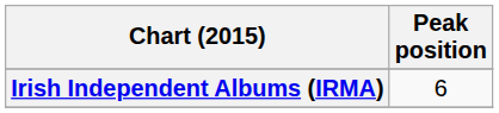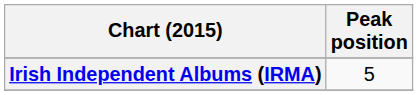Irish Independent Albums (IRMA) | Peak position: 6 -> 5
